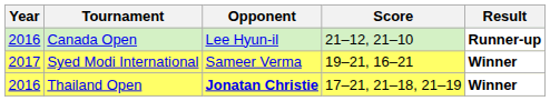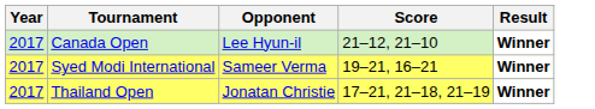Canada Open | Year: 2016 -> 2017
Canada Open | Result: Runner-up -> Winner
Thailand Open | Year: 2016 -> 2017
Thailand Open | Opponent: bold -> normal
